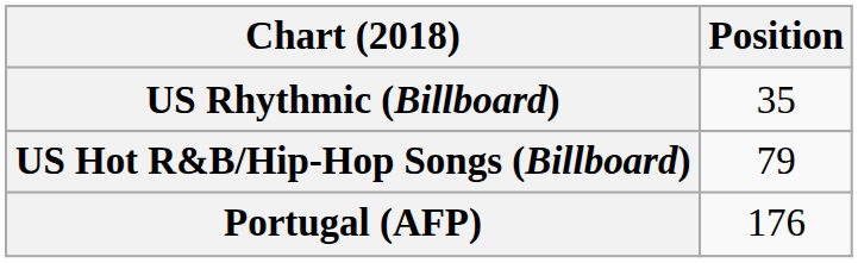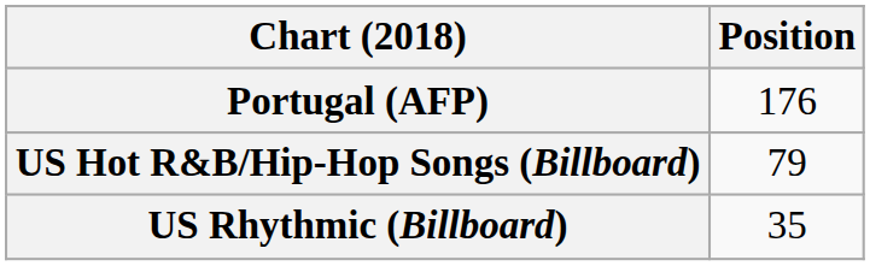rows swapped: Portugal (AFP) <-> US Rhythmic (Billboard)
